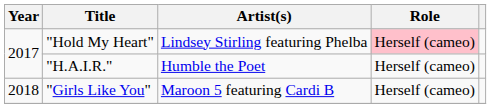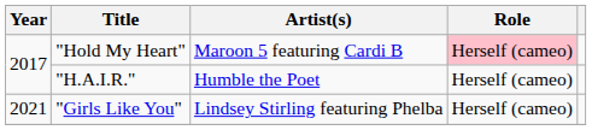"Hold My Heart" | Artist(s): Lindsey Stirling featuring Phelba -> Maroon 5 featuring Cardi B
"Girls Like You" | Year: 2018 -> 2021
"Girls Like You" | Artist(s): Maroon 5 featuring Cardi B -> Lindsey Stirling featuring Phelba
